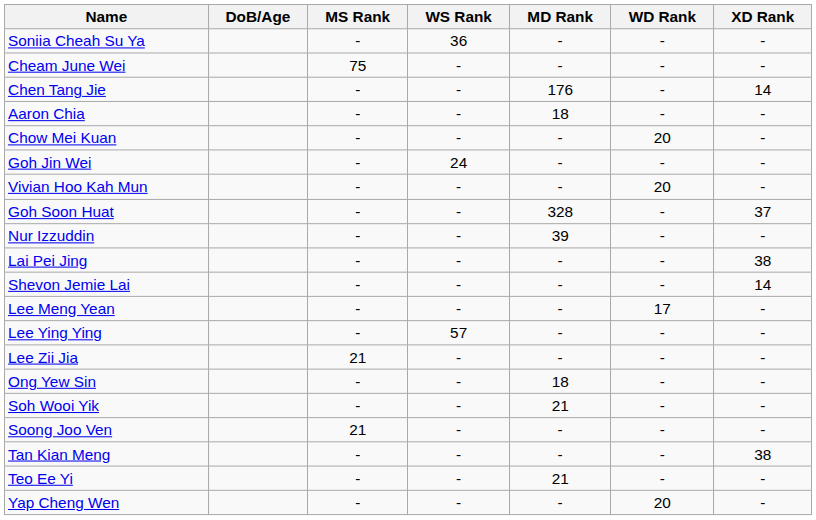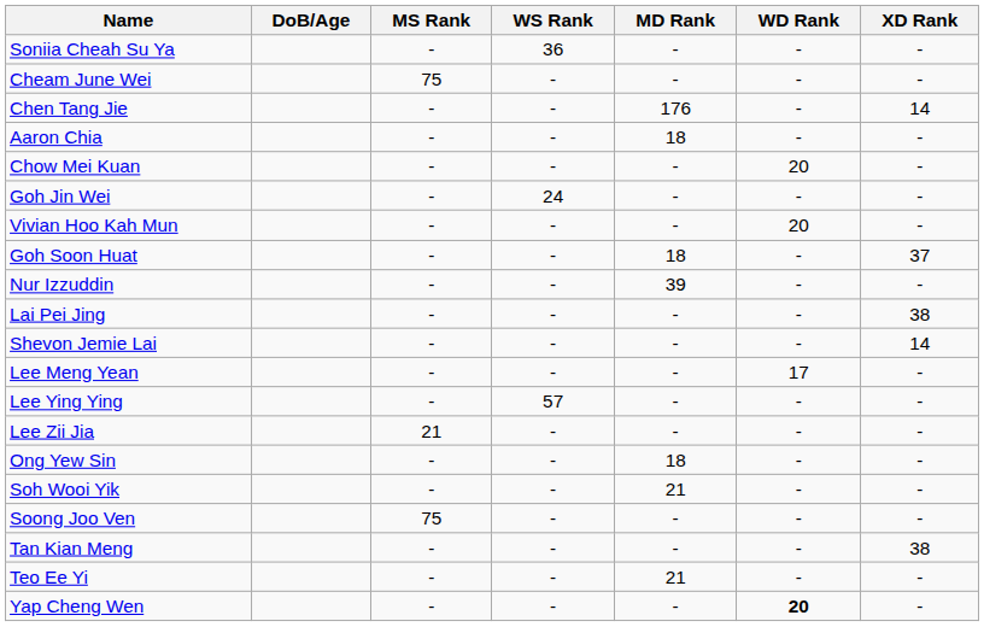Goh Soon Huat | MD Rank: 328 -> 18
Soong Joo Ven | MS Rank: 21 -> 75
Yap Cheng Wen | WD Rank: normal -> bold
